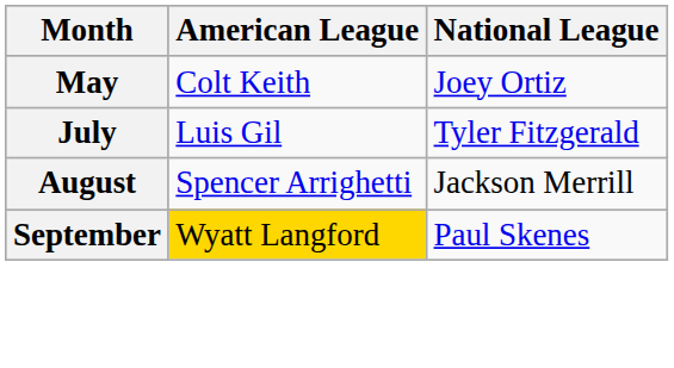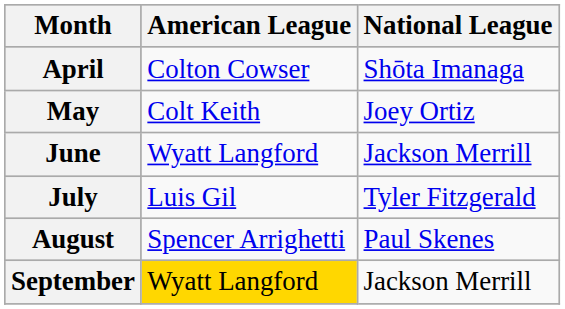+ row: April | Colton Cowser | Shōta Imanaga
+ row: June | Wyatt Langford | Jackson Merrill
August | National League: Jackson Merrill -> Paul Skenes
September | National League: Paul Skenes -> Jackson Merrill
